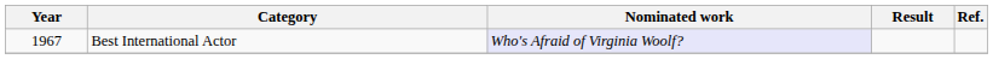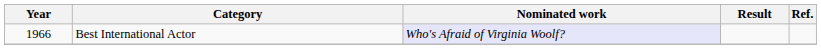Best International Actor | Year: 1967 -> 1966
